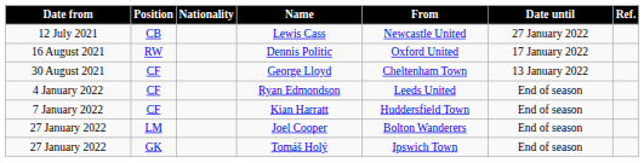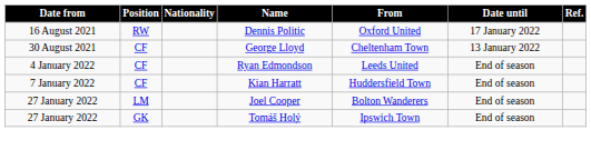- row: 12 July 2021 | CB | Lewis Cass | Newcastle United | 27 January 2022
